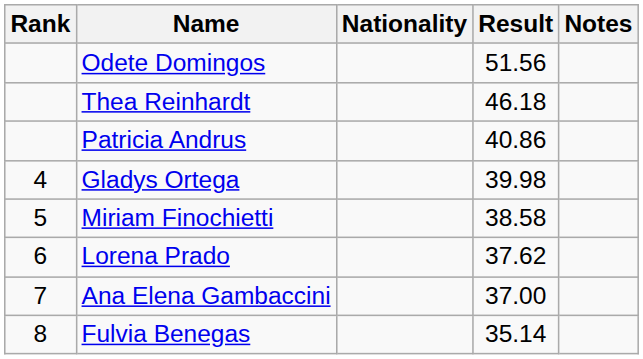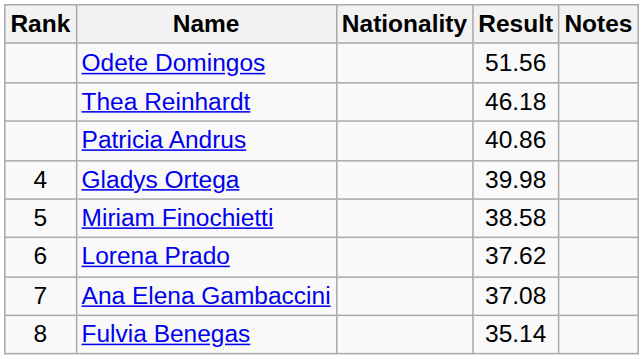Ana Elena Gambaccini | Result: 37.00 -> 37.08
